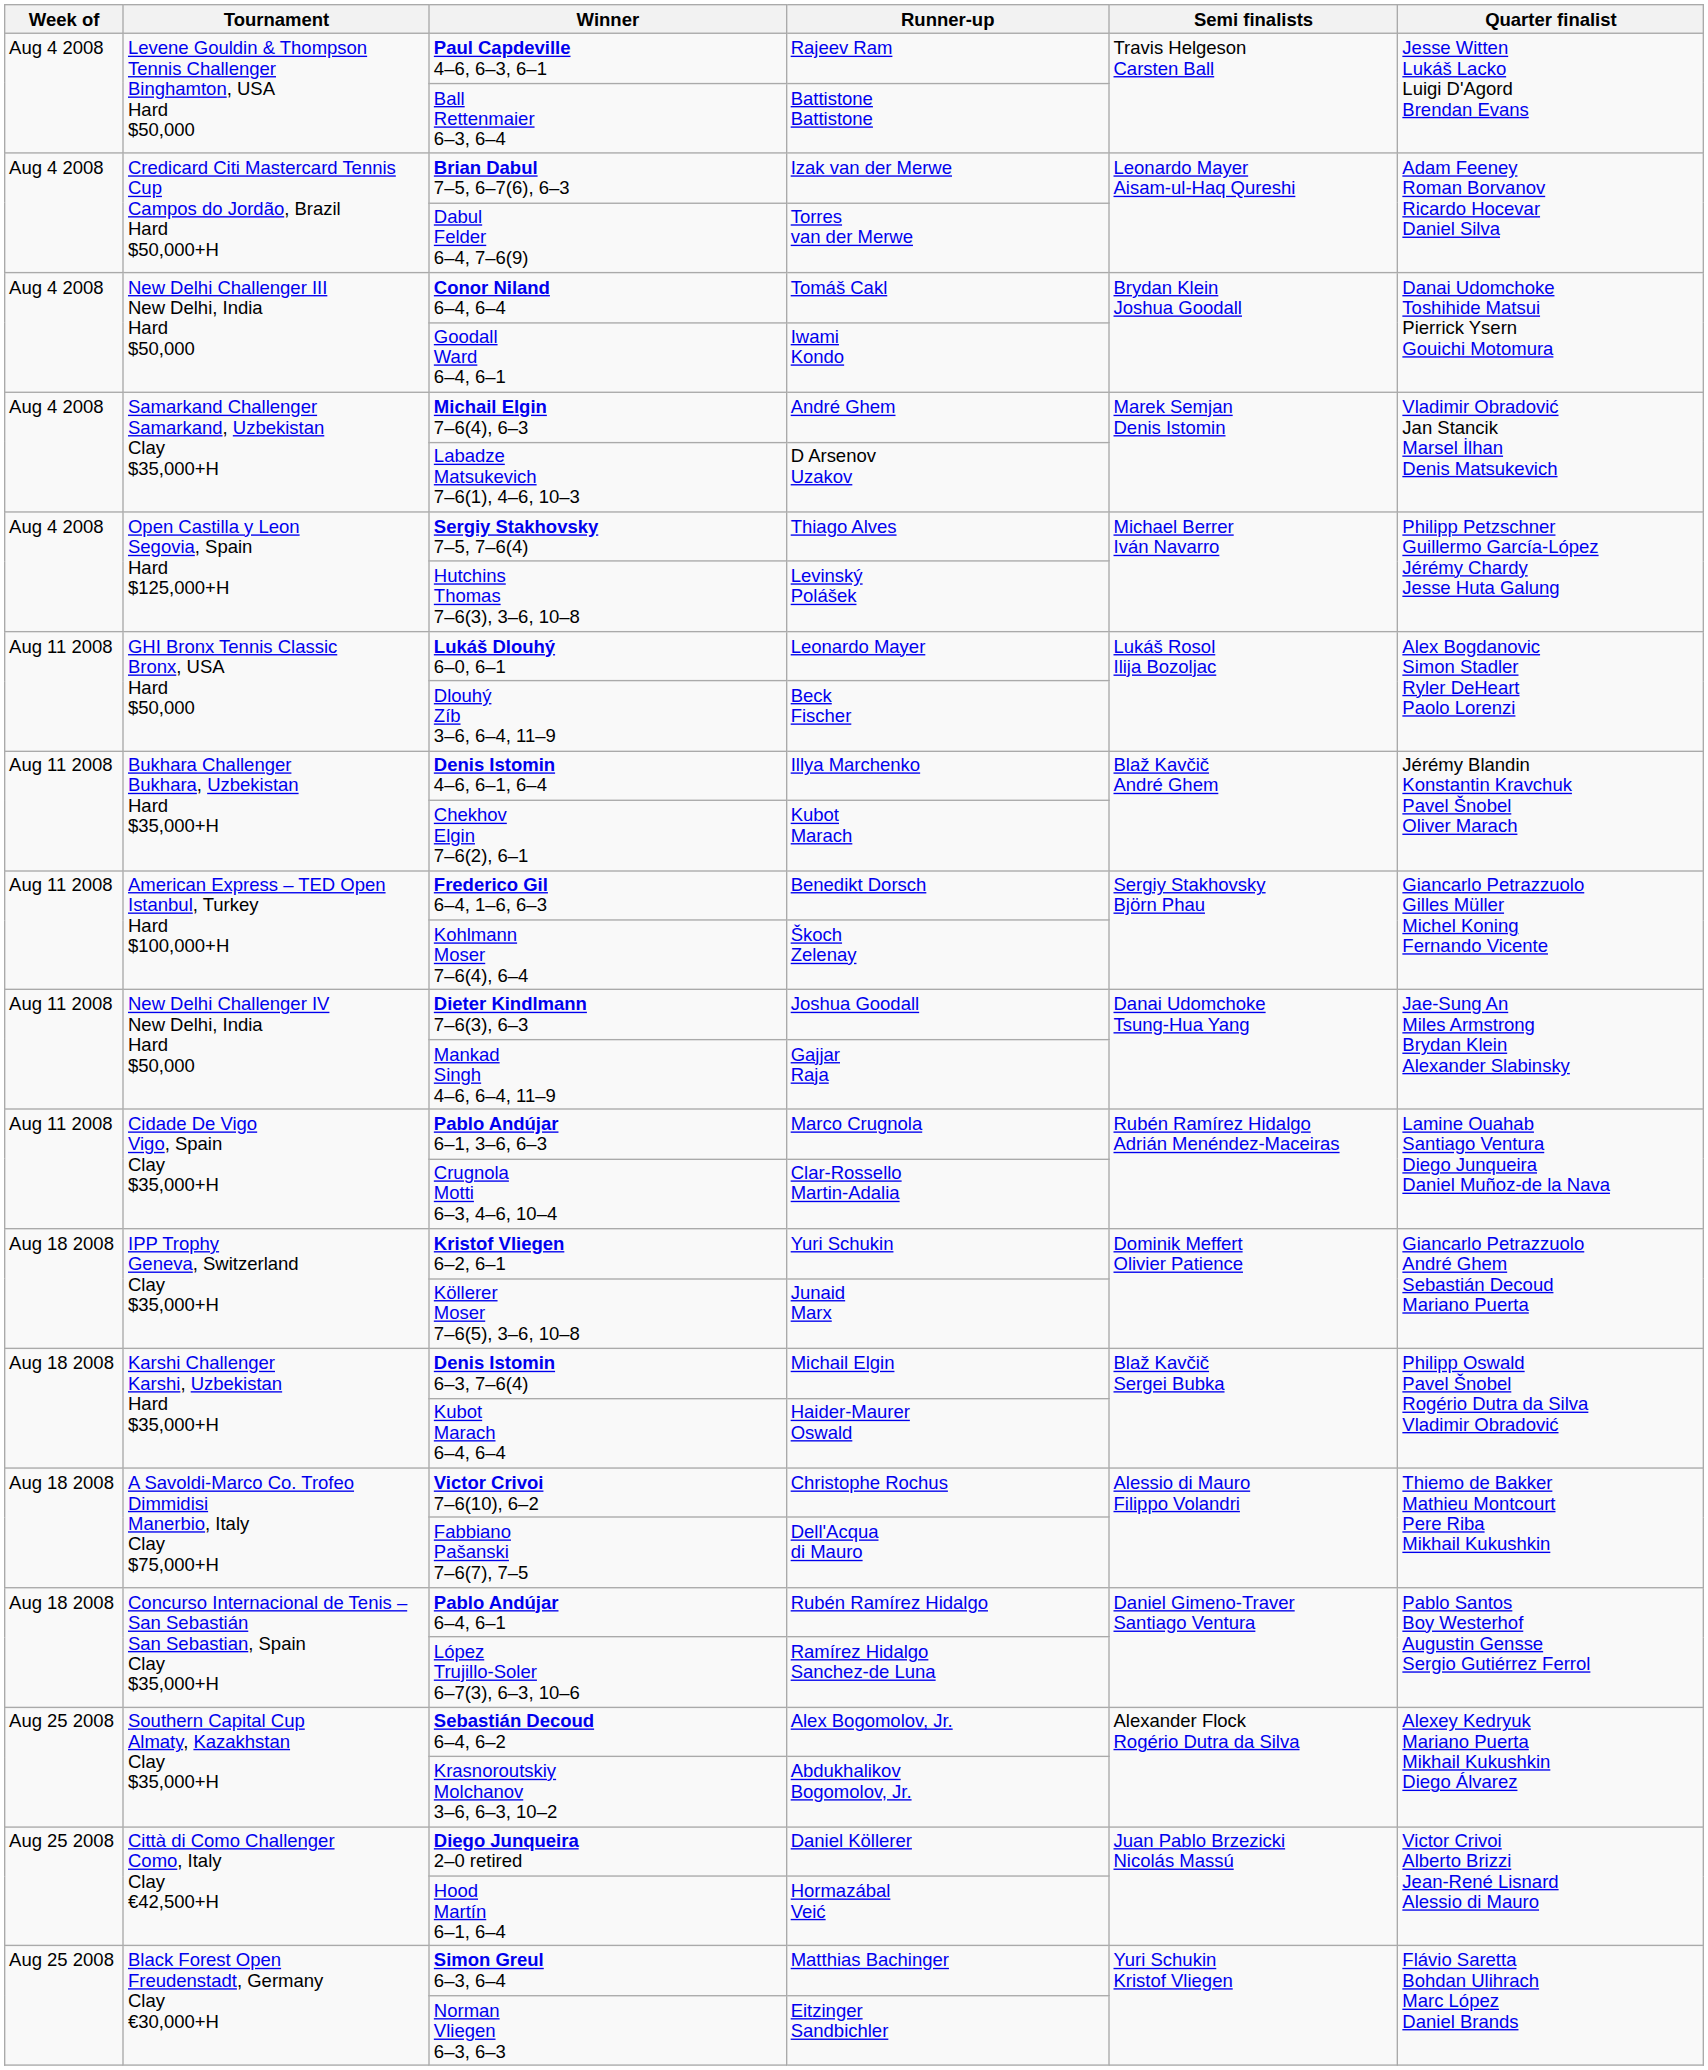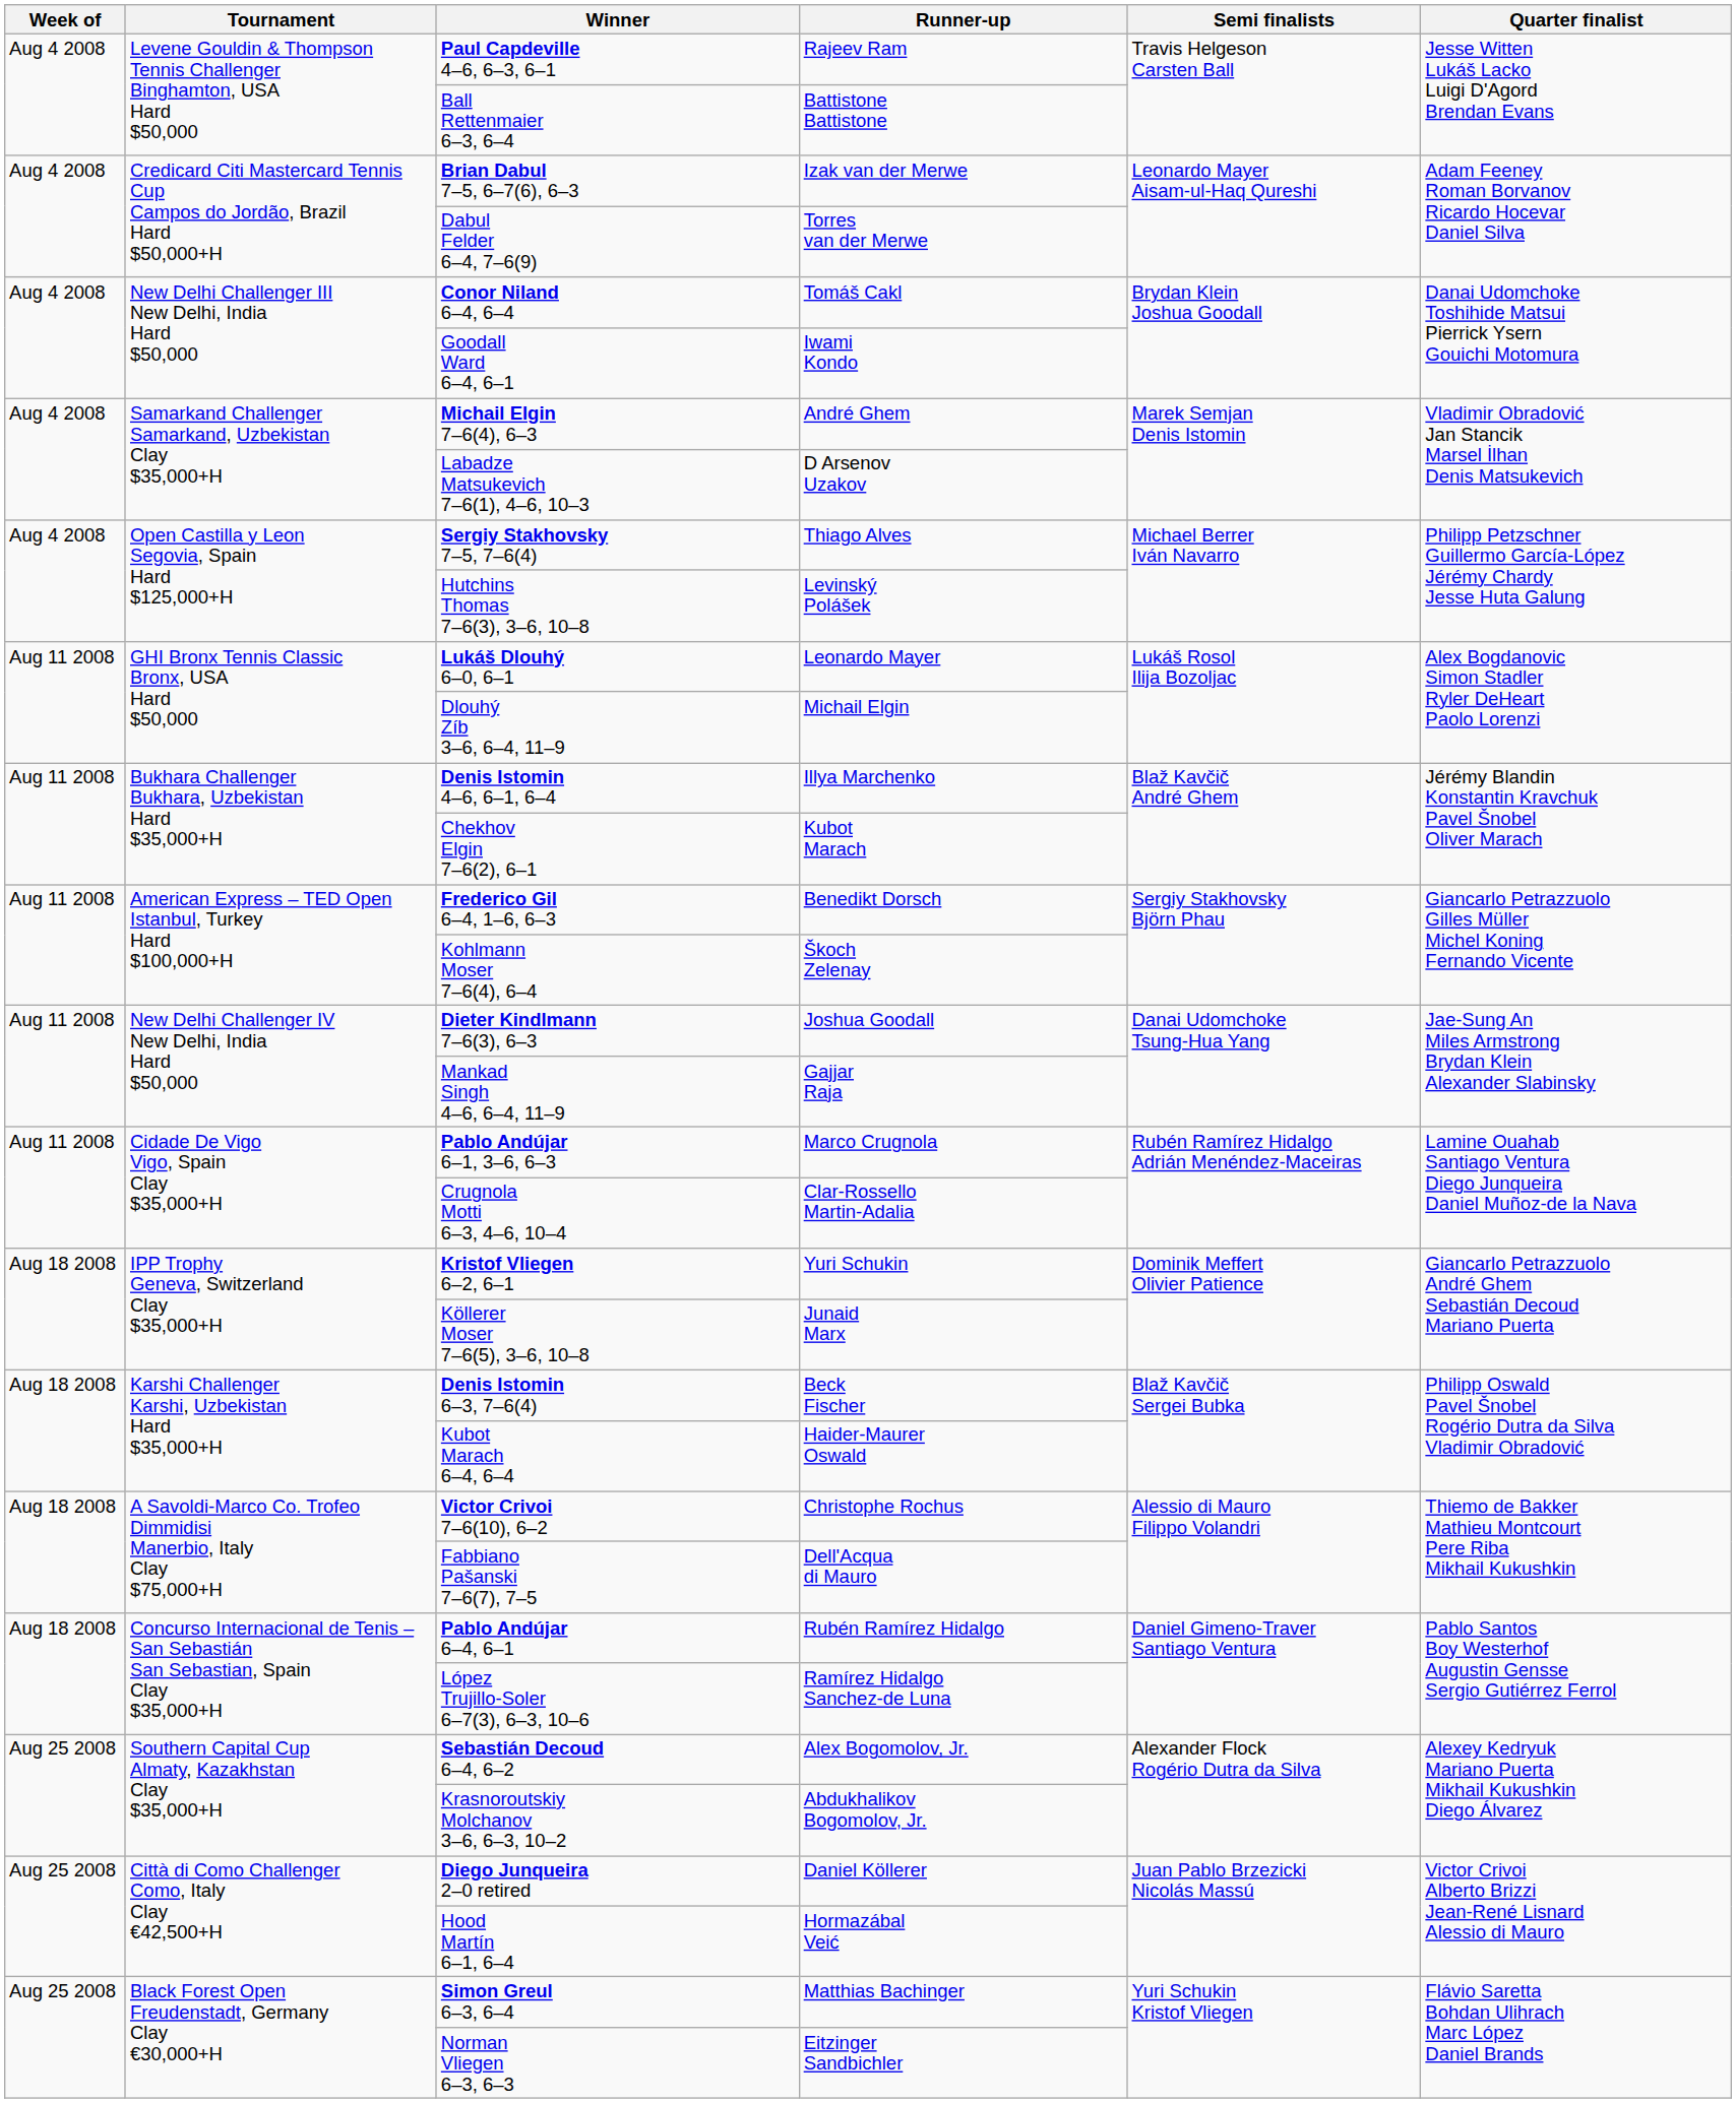Dlouhý Zíb 3–6, 6–4, 11–9 | Runner-up: Beck Fischer -> Michail Elgin
Denis Istomin 6–3, 7–6(4) | Runner-up: Michail Elgin -> Beck Fischer
